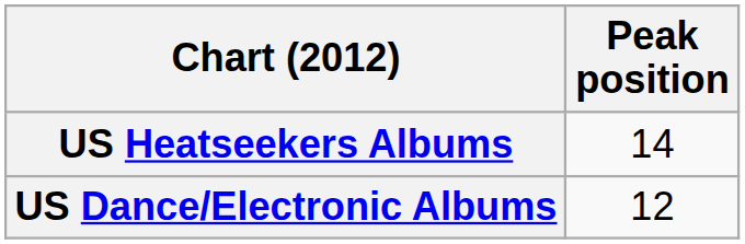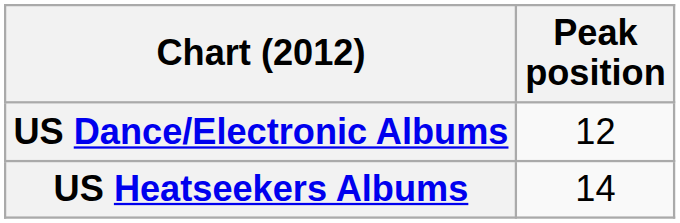rows swapped: US Heatseekers Albums <-> US Dance/Electronic Albums
